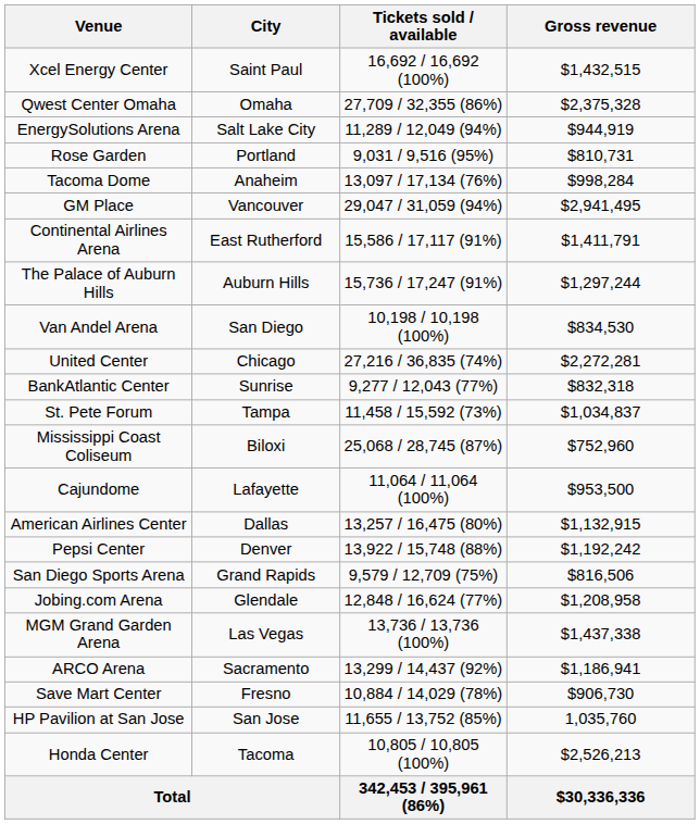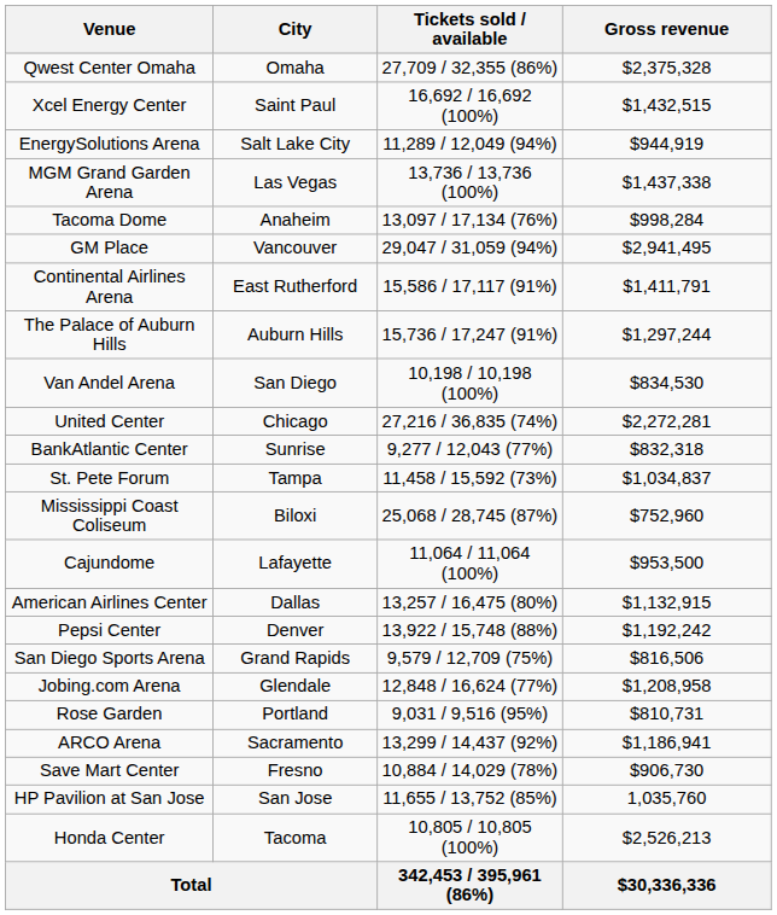rows swapped: Qwest Center Omaha <-> Xcel Energy Center
rows swapped: Rose Garden <-> MGM Grand Garden Arena
